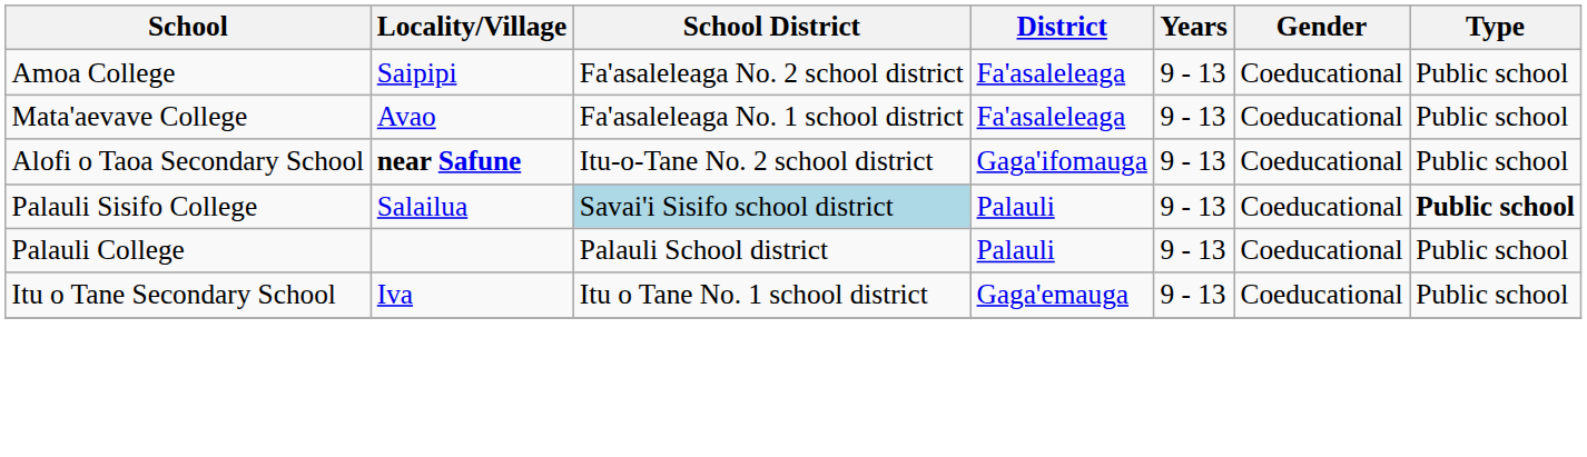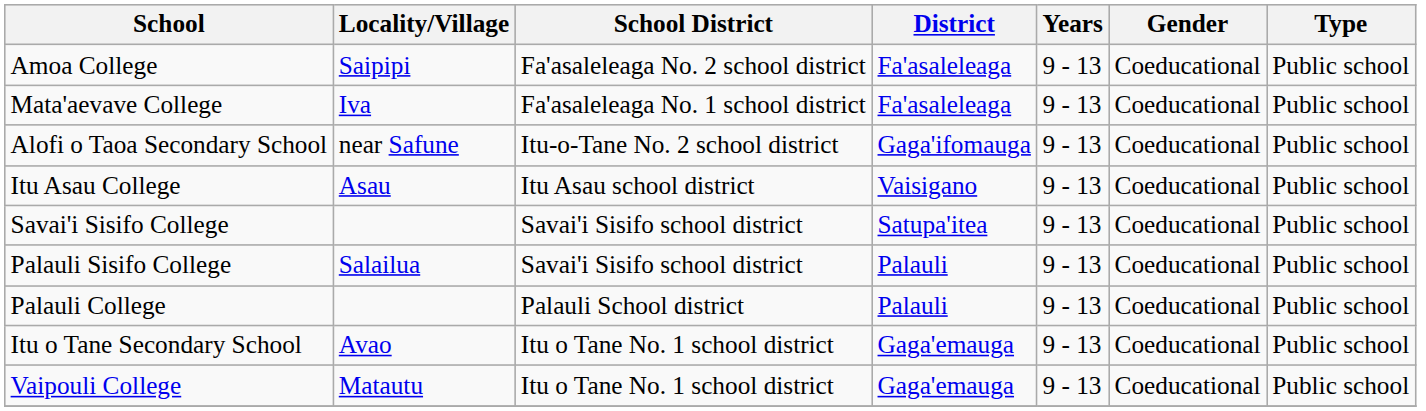Mata'aevave College | Locality/Village: Avao -> Iva
Alofi o Taoa Secondary School | Locality/Village: bold -> normal
+ row: Itu Asau College | Asau | Itu Asau school district | Vaisigano | 9 - 13 | Coeducational | Public school
+ row: Savai'i Sisifo College | Savai'i Sisifo school district | Satupa'itea | 9 - 13 | Coeducational | Public school
Palauli Sisifo College | School District: lightblue background -> no background
Palauli Sisifo College | Type: bold -> normal
Itu o Tane Secondary School | Locality/Village: Iva -> Avao
+ row: Vaipouli College | Matautu | Itu o Tane No. 1 school district | Gaga'emauga | 9 - 13 | Coeducational | Public school
